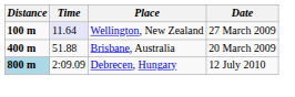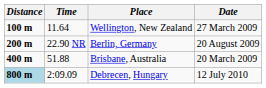Wellington, New Zealand | Time: lavender background -> no background
+ row: 200 m | 22.90 NR | Berlin, Germany | 20 August 2009
